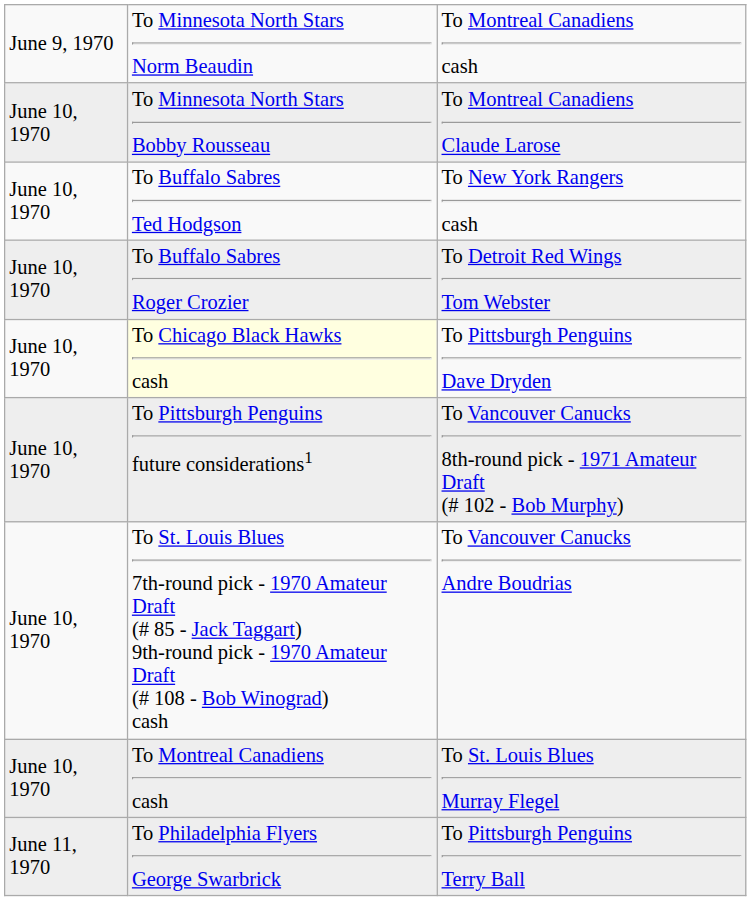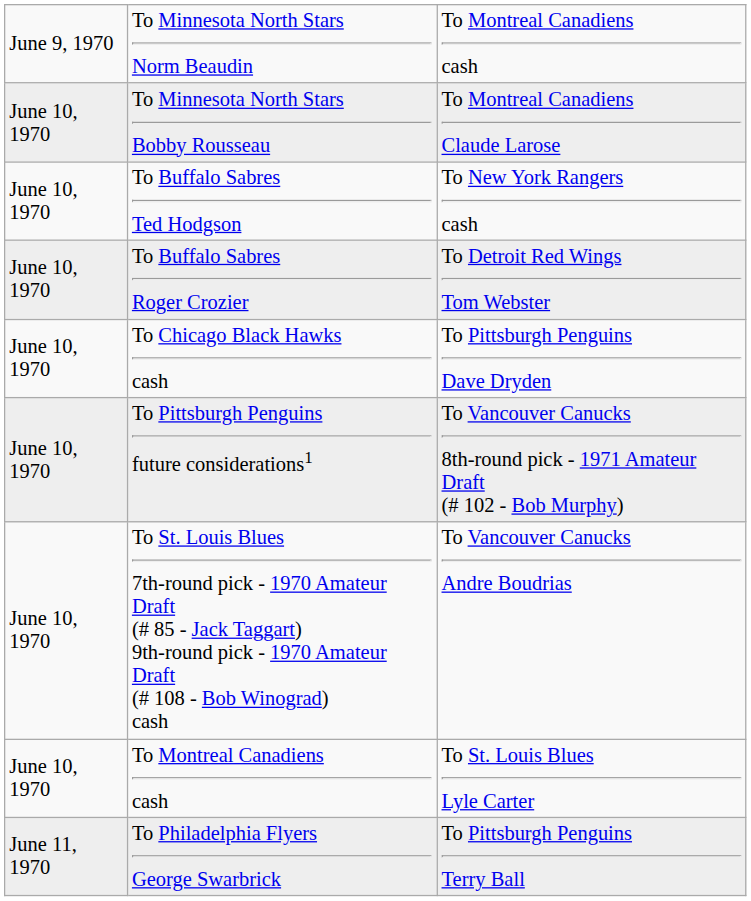To Pittsburgh Penguins Dave Dryden | column 2: lightyellow background -> no background
- row: June 10, 1970 | To Montreal Canadiens cash | To St. Louis Blues Murray Flegel
+ row: June 10, 1970 | To Montreal Canadiens cash | To St. Louis Blues Lyle Carter
